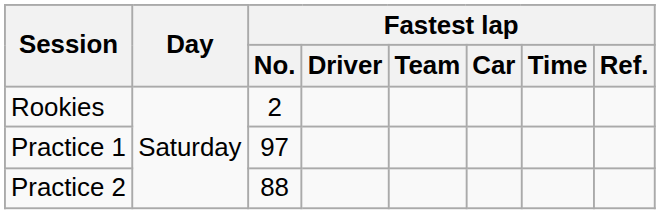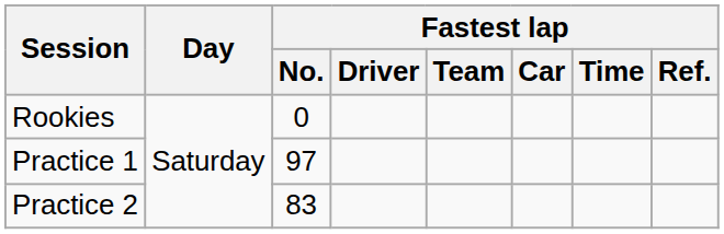Rookies | Fastest lap / No.: 2 -> 0
Practice 2 | Fastest lap / No.: 88 -> 83
